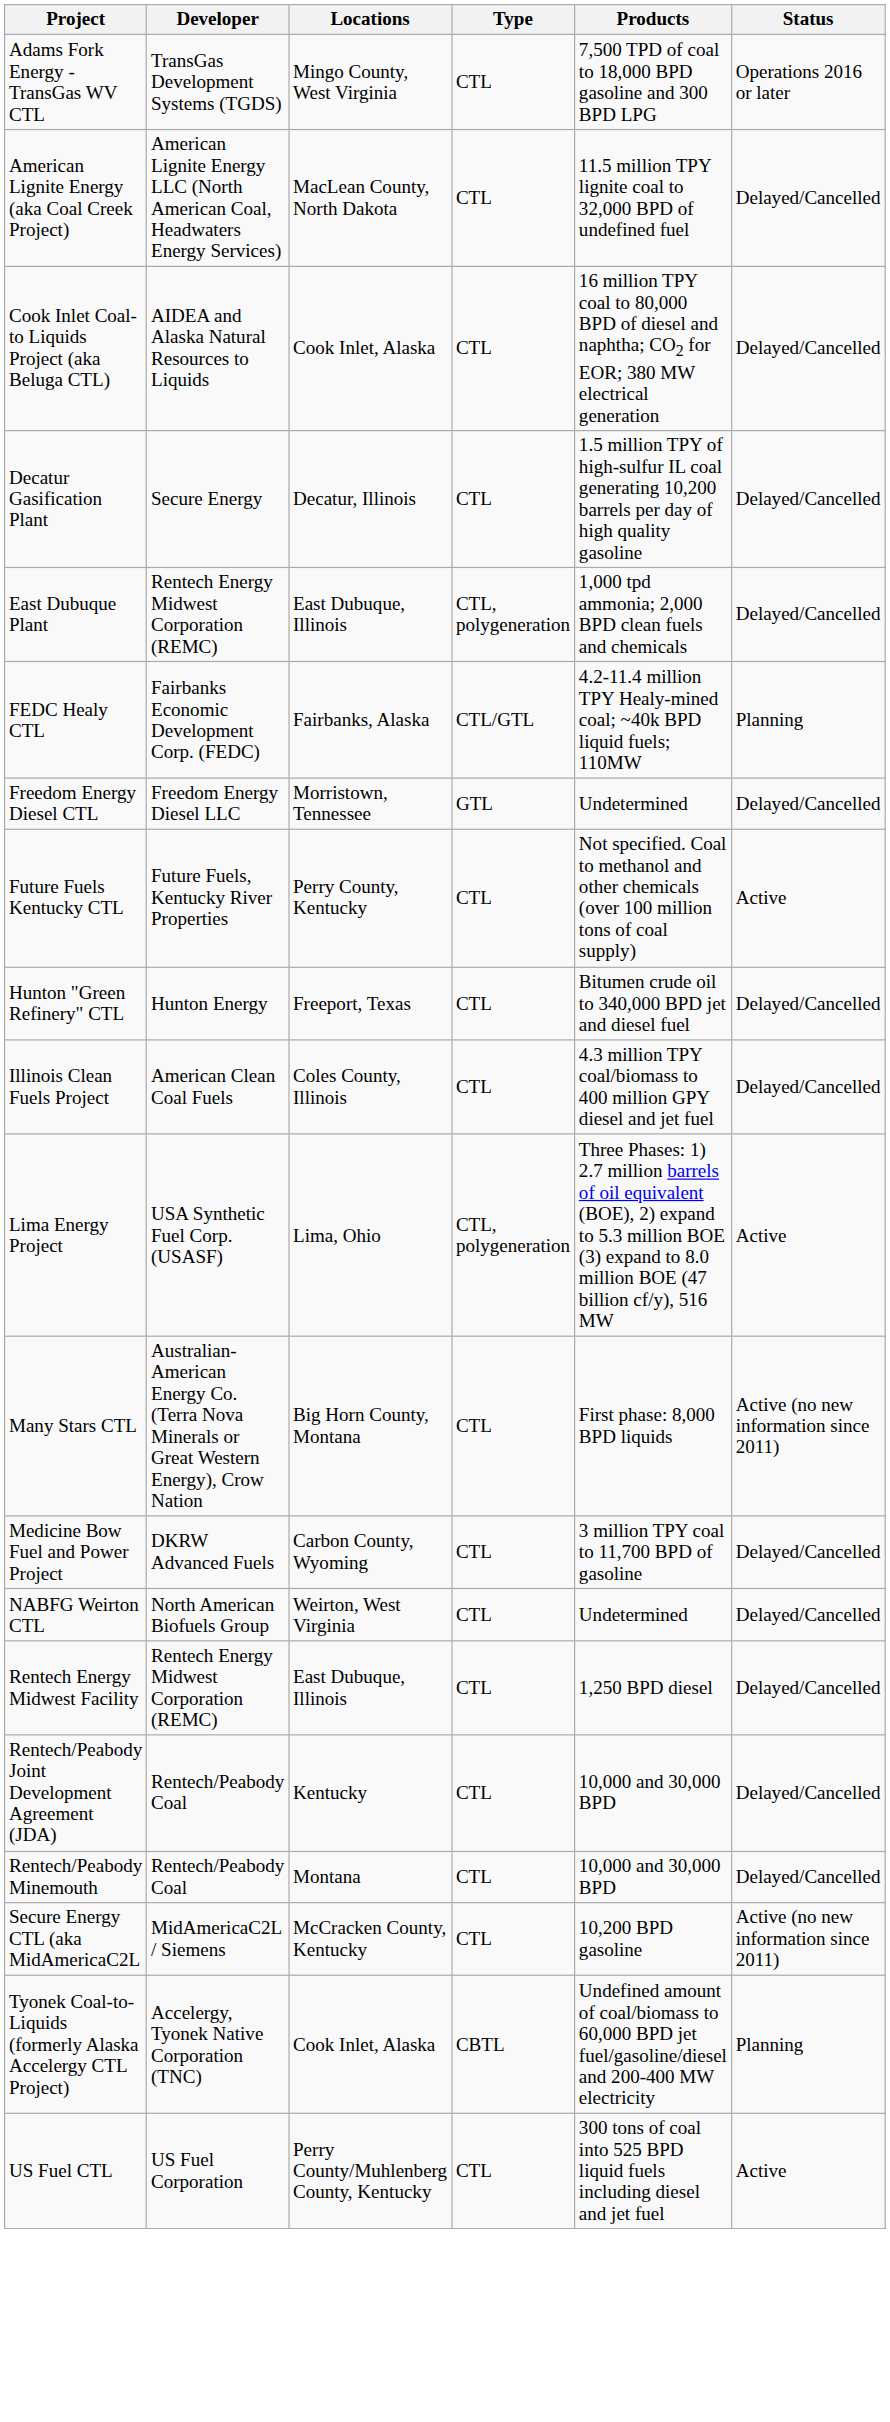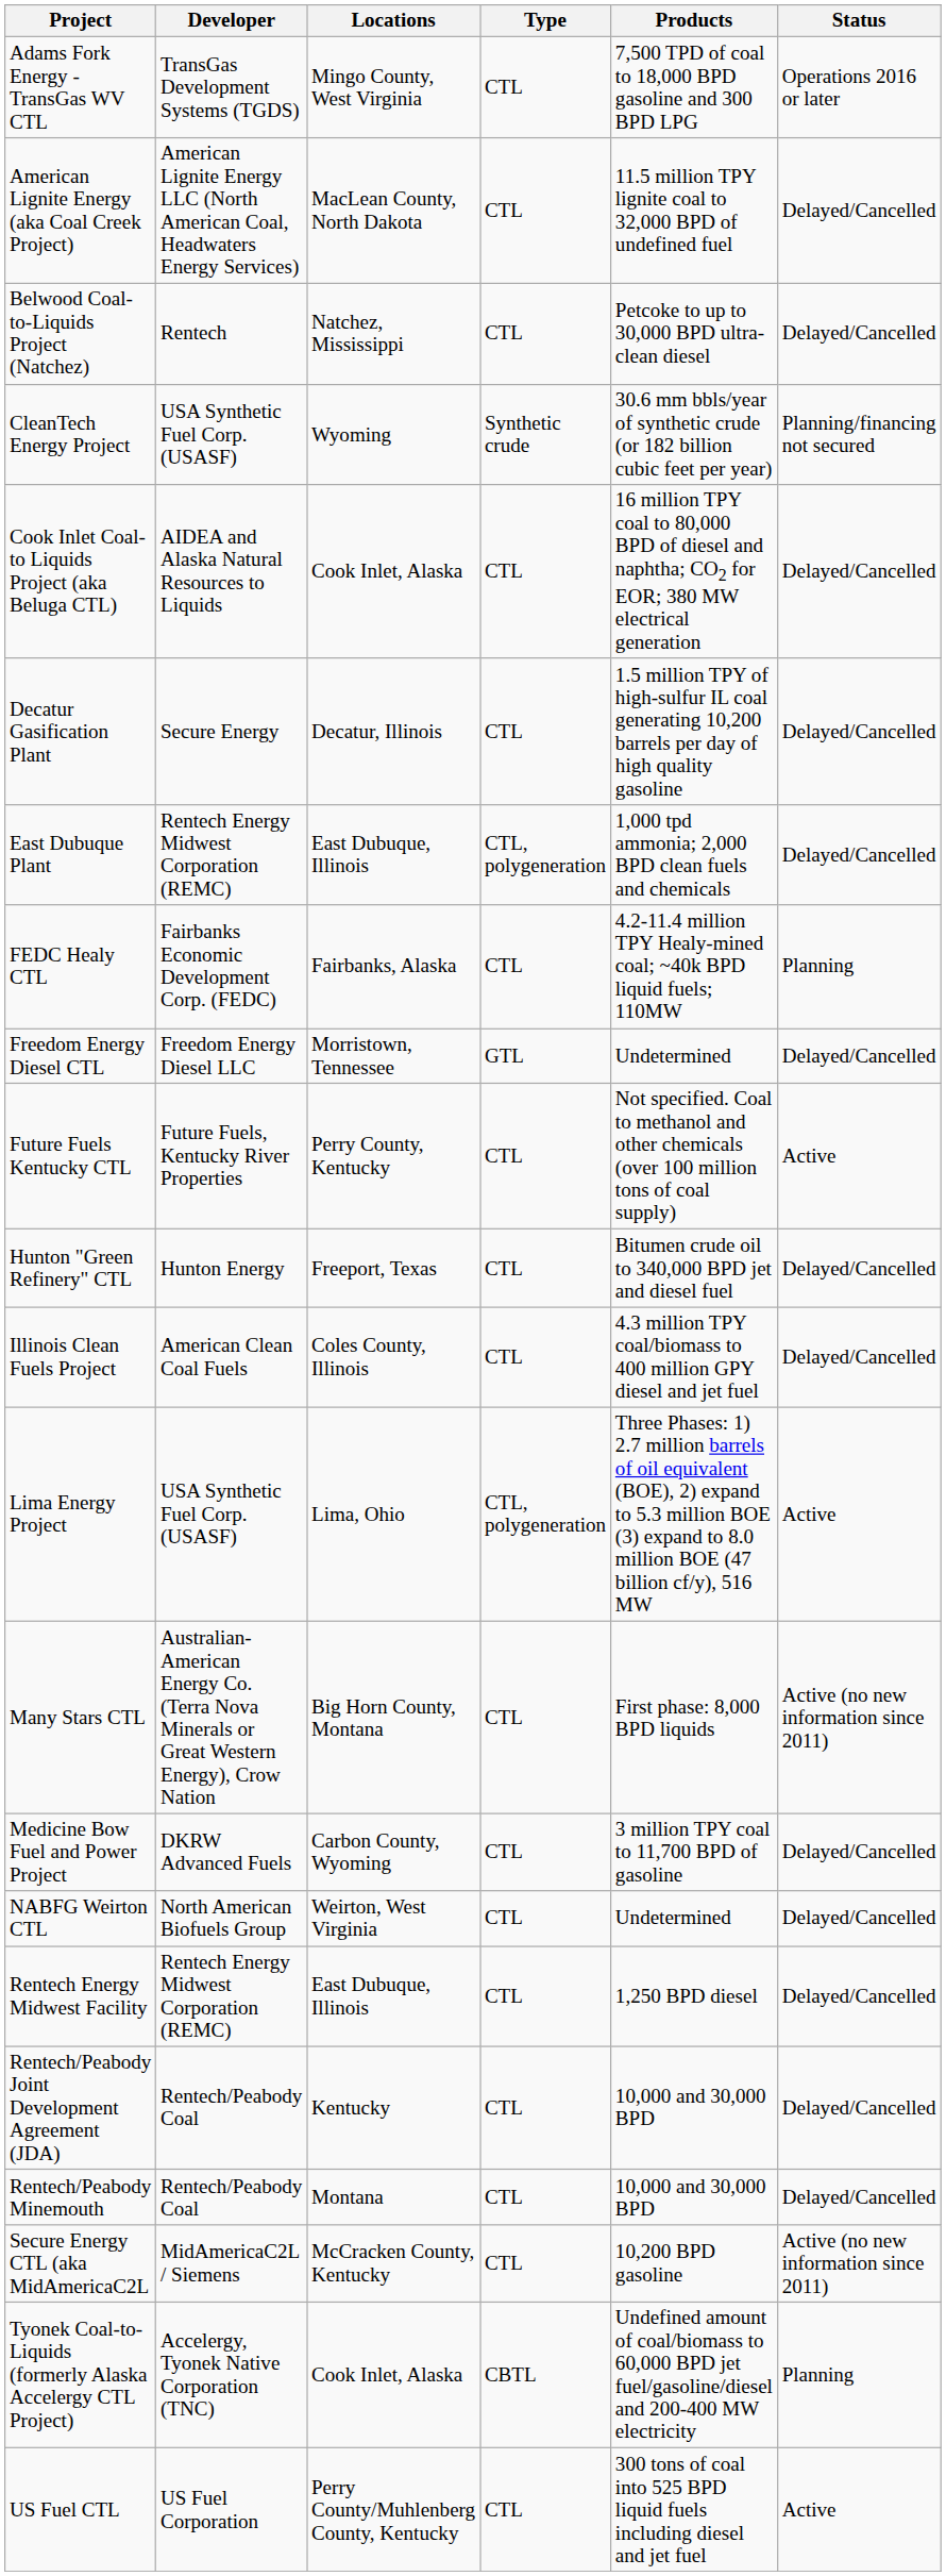+ row: Belwood Coal-to-Liquids Project (Natchez) | Rentech | Natchez, Mississippi | CTL | Petcoke to up to 30,000 BPD ultra-clean diesel | Delayed/Cancelled
+ row: CleanTech Energy Project | USA Synthetic Fuel Corp. (USASF) | Wyoming | Synthetic crude | 30.6 mm bbls/year of synthetic crude (or 182 billion cubic feet per year) | Planning/financing not secured
FEDC Healy CTL | Type: CTL/GTL -> CTL
